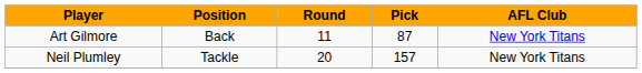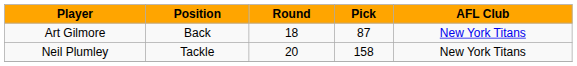Art Gilmore | Round: 11 -> 18
Neil Plumley | Pick: 157 -> 158
